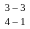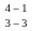rows swapped: 3 – 3 <-> 4 – 1
